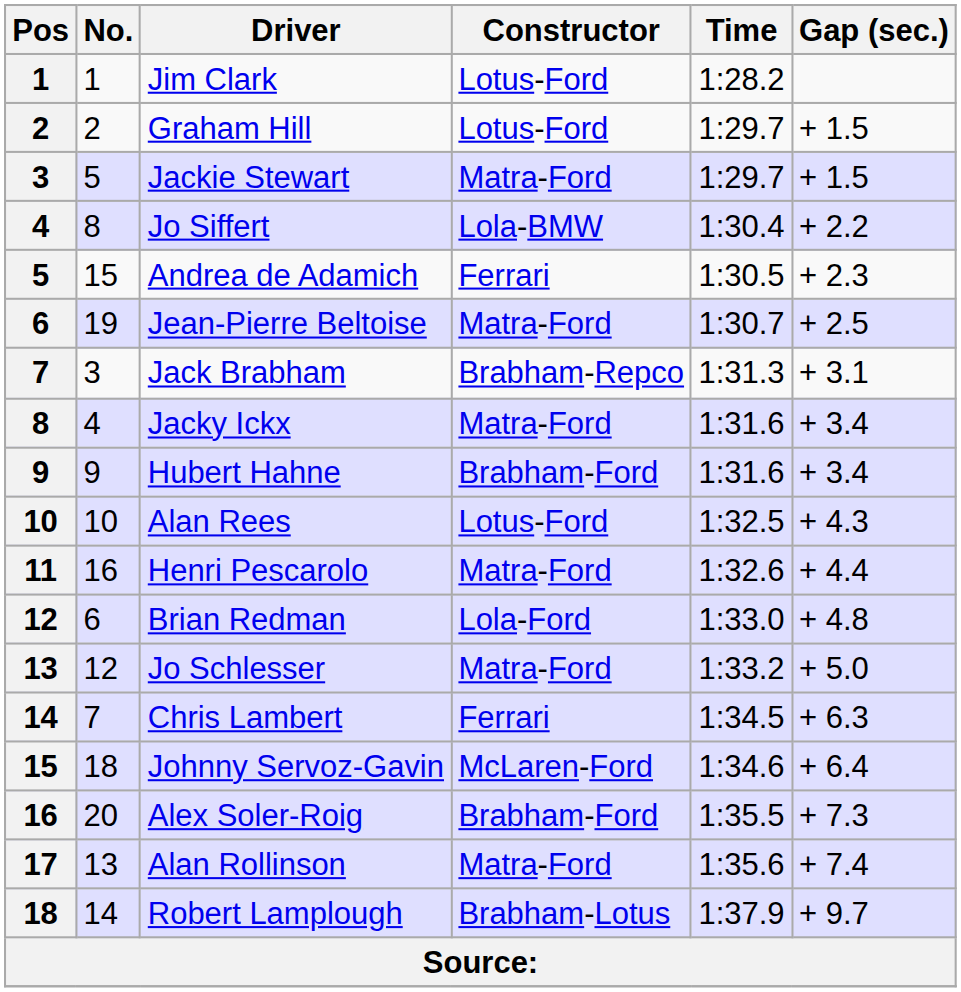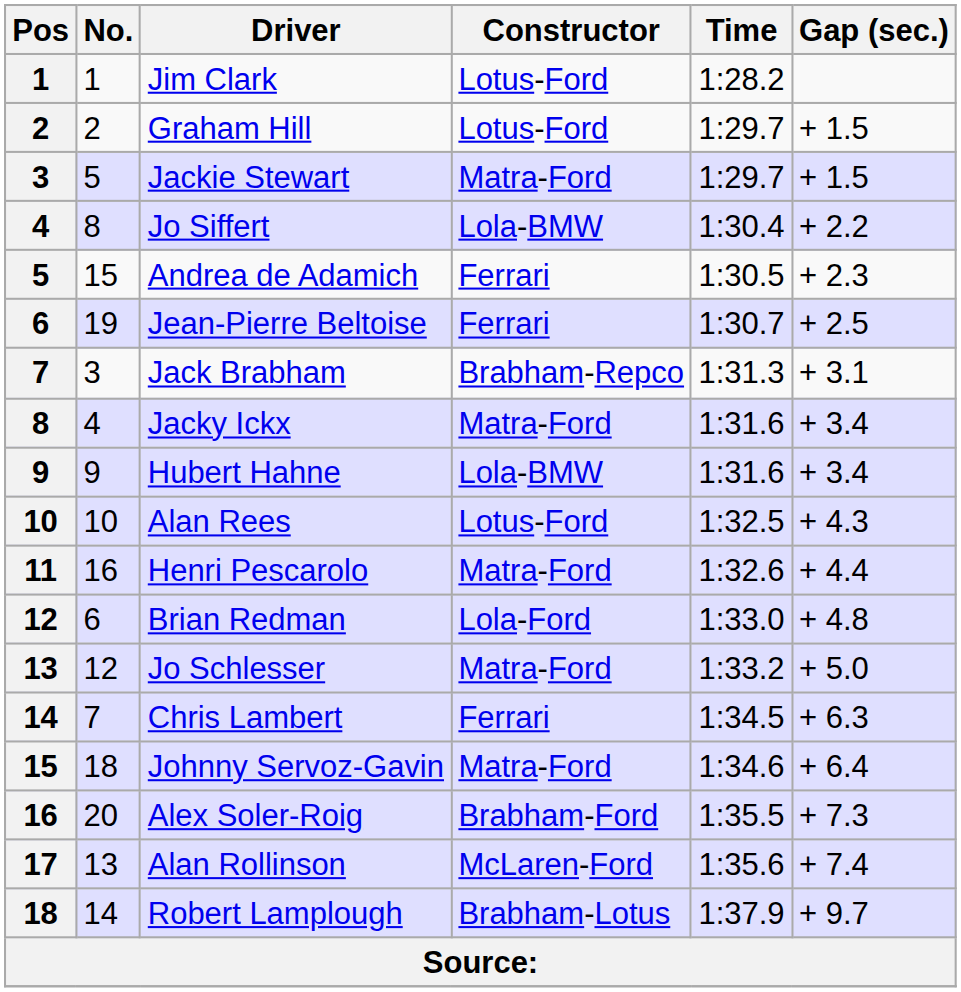Jean-Pierre Beltoise | Constructor: Matra-Ford -> Ferrari
Hubert Hahne | Constructor: Brabham-Ford -> Lola-BMW
Johnny Servoz-Gavin | Constructor: McLaren-Ford -> Matra-Ford
Alan Rollinson | Constructor: Matra-Ford -> McLaren-Ford
